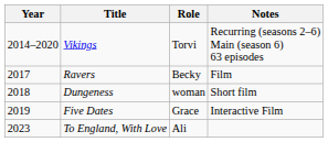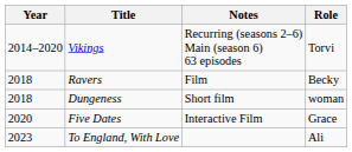columns swapped: Role <-> Notes
Ravers | Year: 2017 -> 2018
Five Dates | Year: 2019 -> 2020
